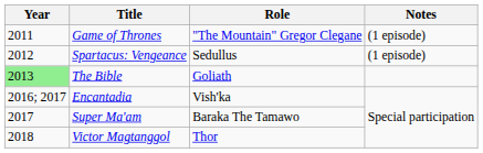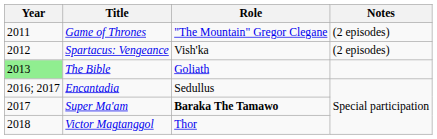Game of Thrones | Notes: (1 episode) -> (2 episodes)
Spartacus: Vengeance | Role: Sedullus -> Vish'ka
Spartacus: Vengeance | Notes: (1 episode) -> (2 episodes)
Encantadia | Role: Vish'ka -> Sedullus
Super Ma'am | Role: normal -> bold
